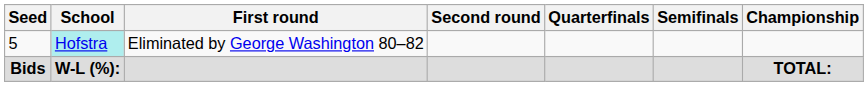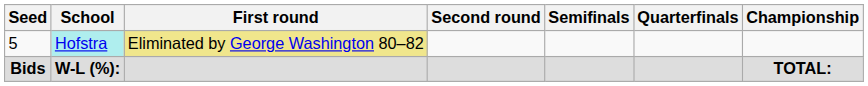columns swapped: Quarterfinals <-> Semifinals
5 | First round: no background -> khaki background
